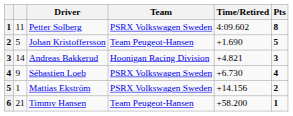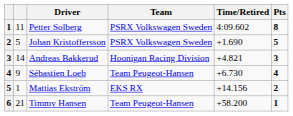Johan Kristoffersson | Team: Team Peugeot-Hansen -> PSRX Volkswagen Sweden
Sébastien Loeb | Team: PSRX Volkswagen Sweden -> Team Peugeot-Hansen
Mattias Ekström | Team: PSRX Volkswagen Sweden -> EKS RX
